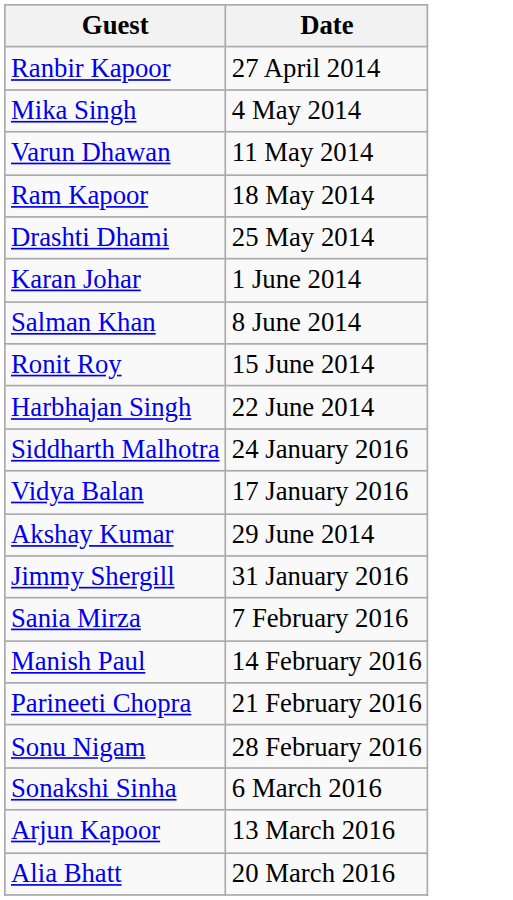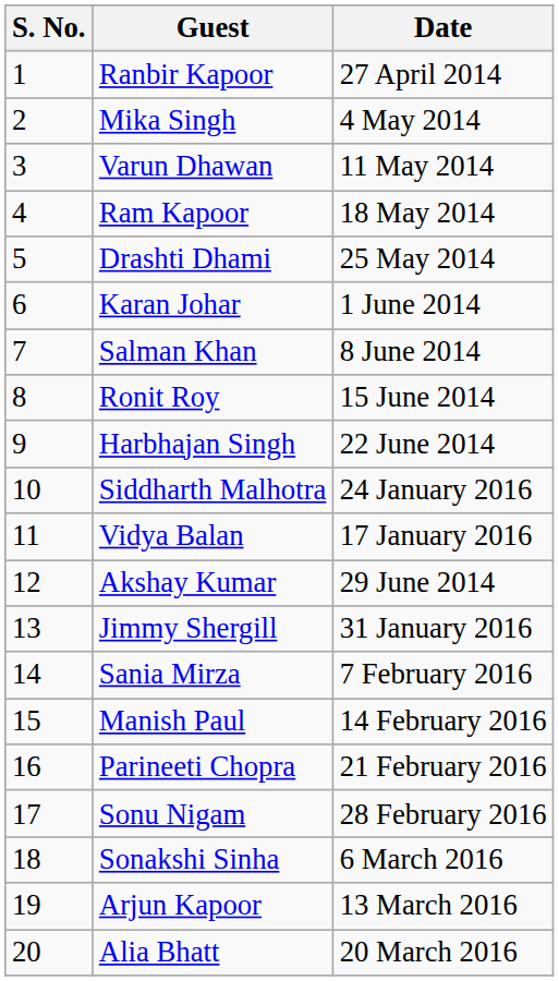+ column: S. No. | 1 | 2 | 3 | 4 | 5 | 6 | 7 | 8 | 9 | 10 | 11 | 12 | 13 | 14 | 15 | 16 | 17 | 18 | 19 | 20
